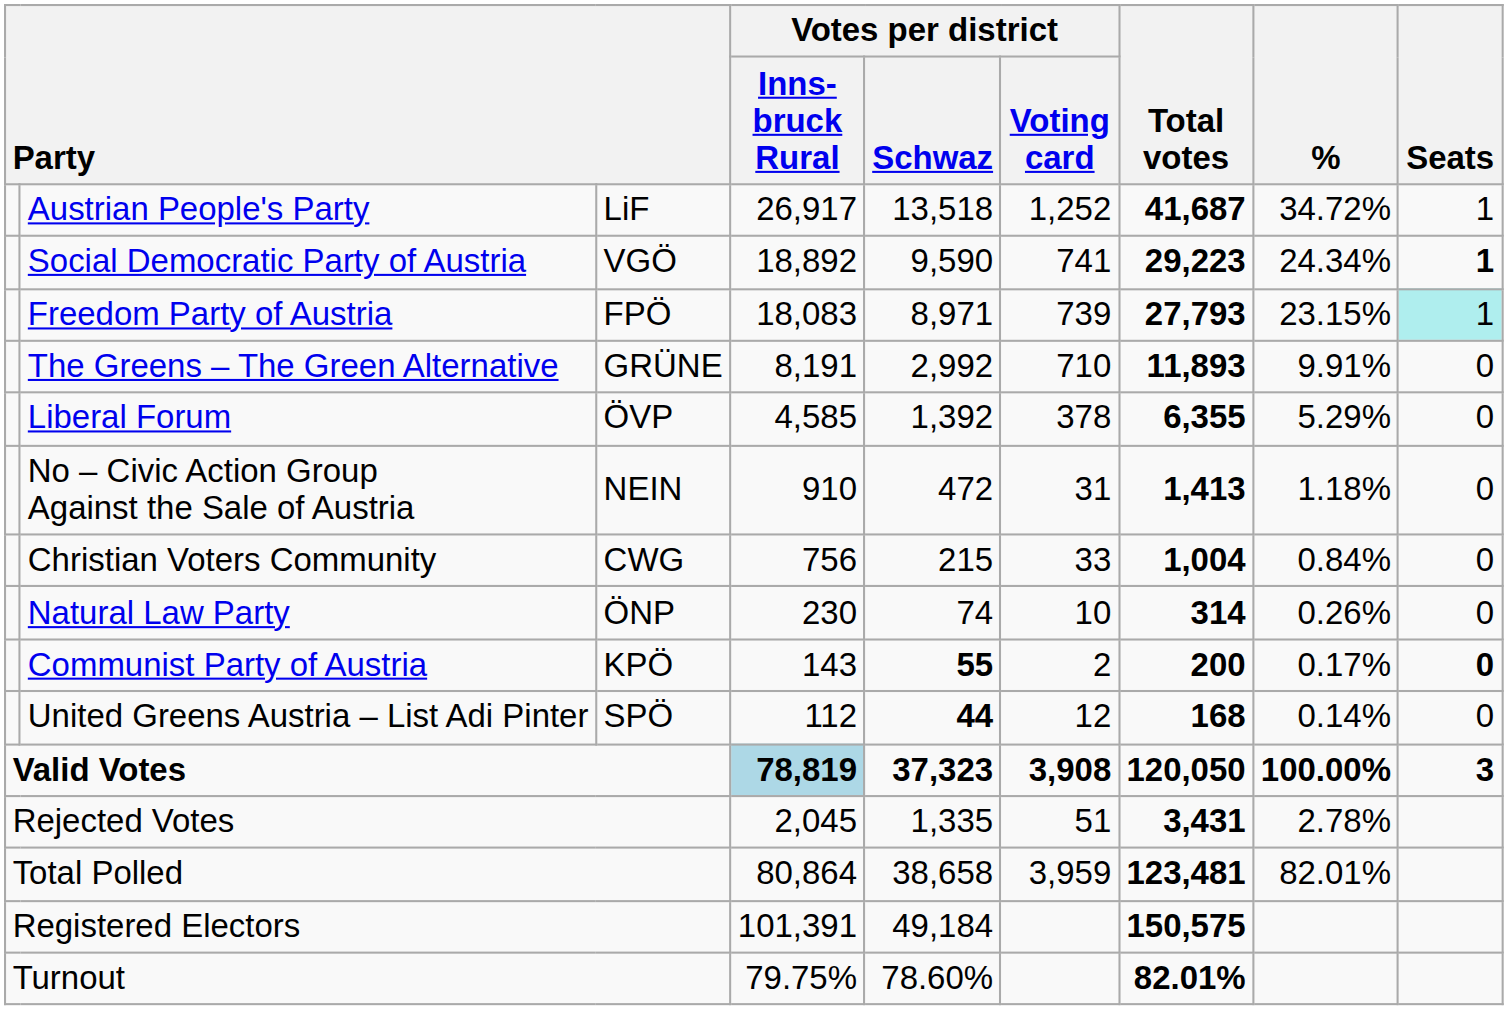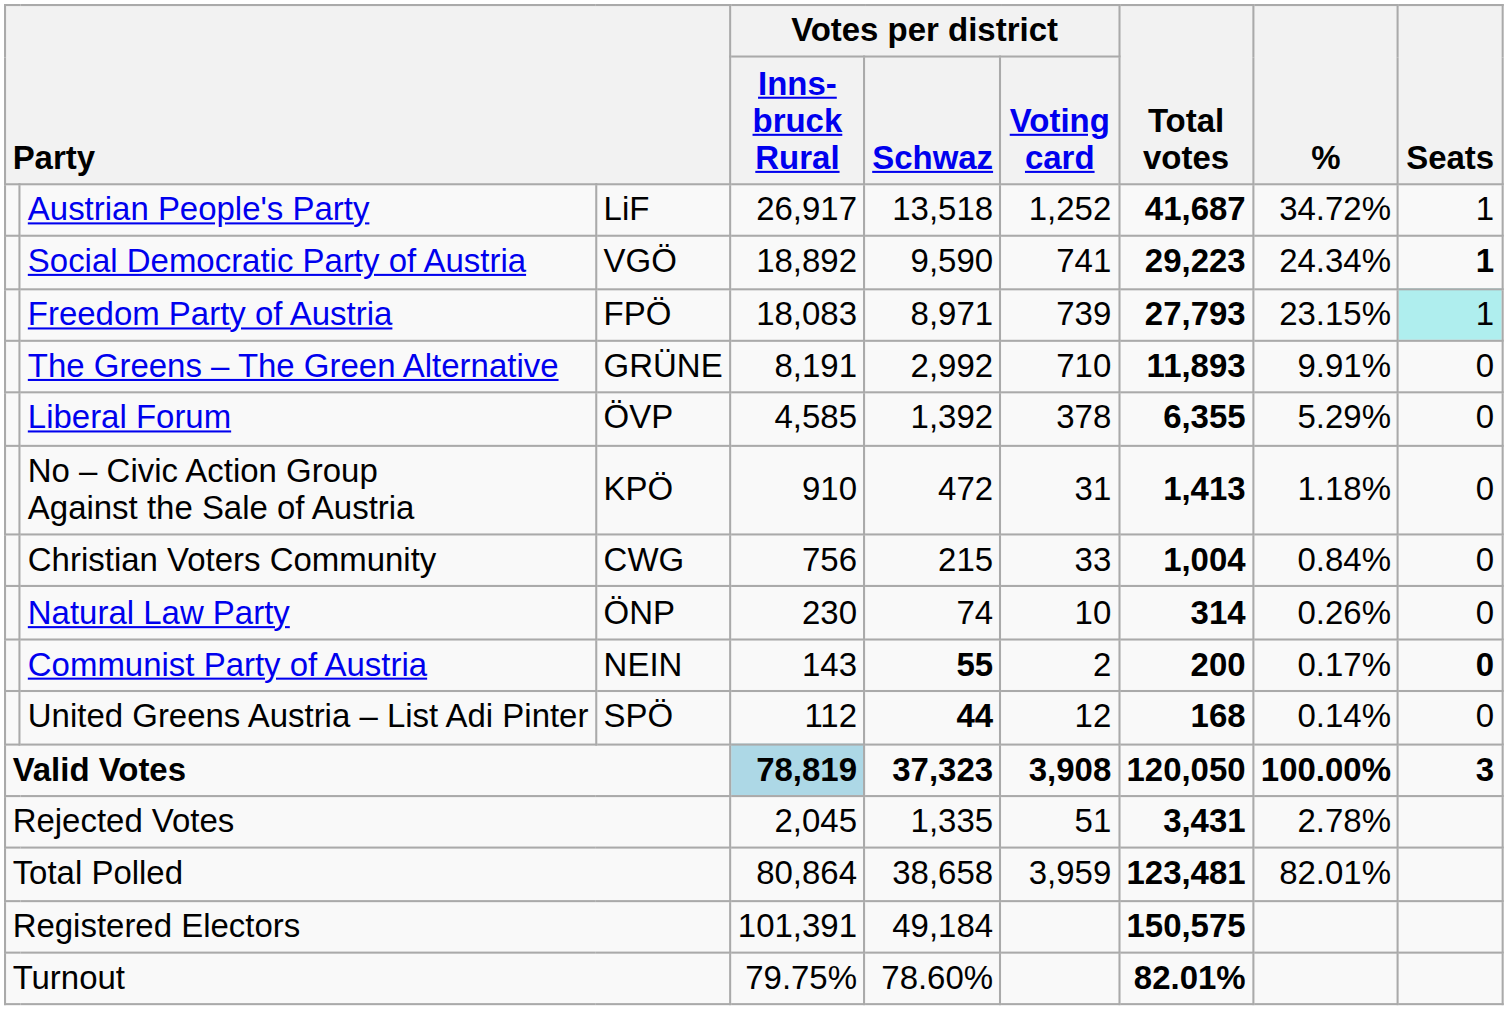No – Civic Action Group Against the Sale of Austria | column 3: NEIN -> KPÖ
Communist Party of Austria | column 3: KPÖ -> NEIN
